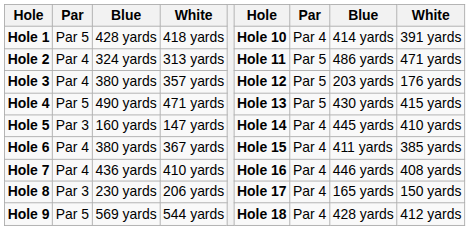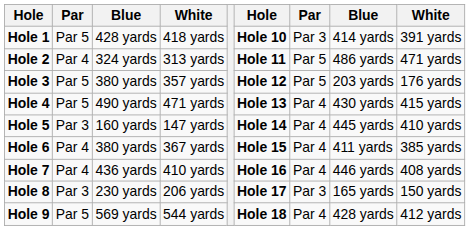Hole 1 | column 7: Par 4 -> Par 3
Hole 3 | column 2: Par 4 -> Par 5
Hole 4 | column 7: Par 5 -> Par 4
Hole 8 | column 7: Par 4 -> Par 3
